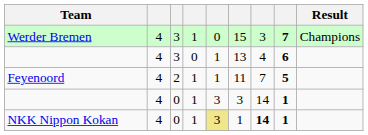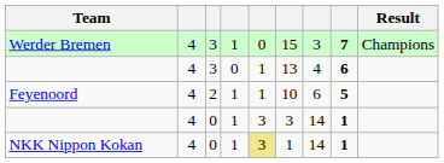Feyenoord | column 6: 11 -> 10
Feyenoord | column 7: 7 -> 6
NKK Nippon Kokan | column 7: bold -> normal
